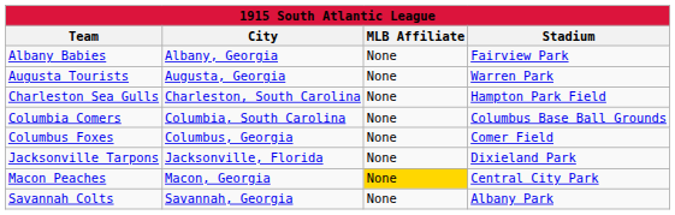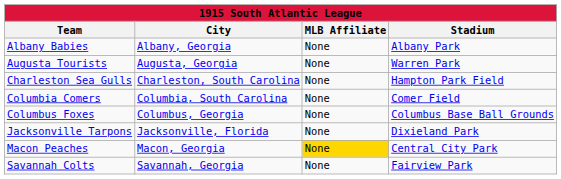Albany Babies | Stadium: Fairview Park -> Albany Park
Columbia Comers | Stadium: Columbus Base Ball Grounds -> Comer Field
Columbus Foxes | Stadium: Comer Field -> Columbus Base Ball Grounds
Savannah Colts | Stadium: Albany Park -> Fairview Park
